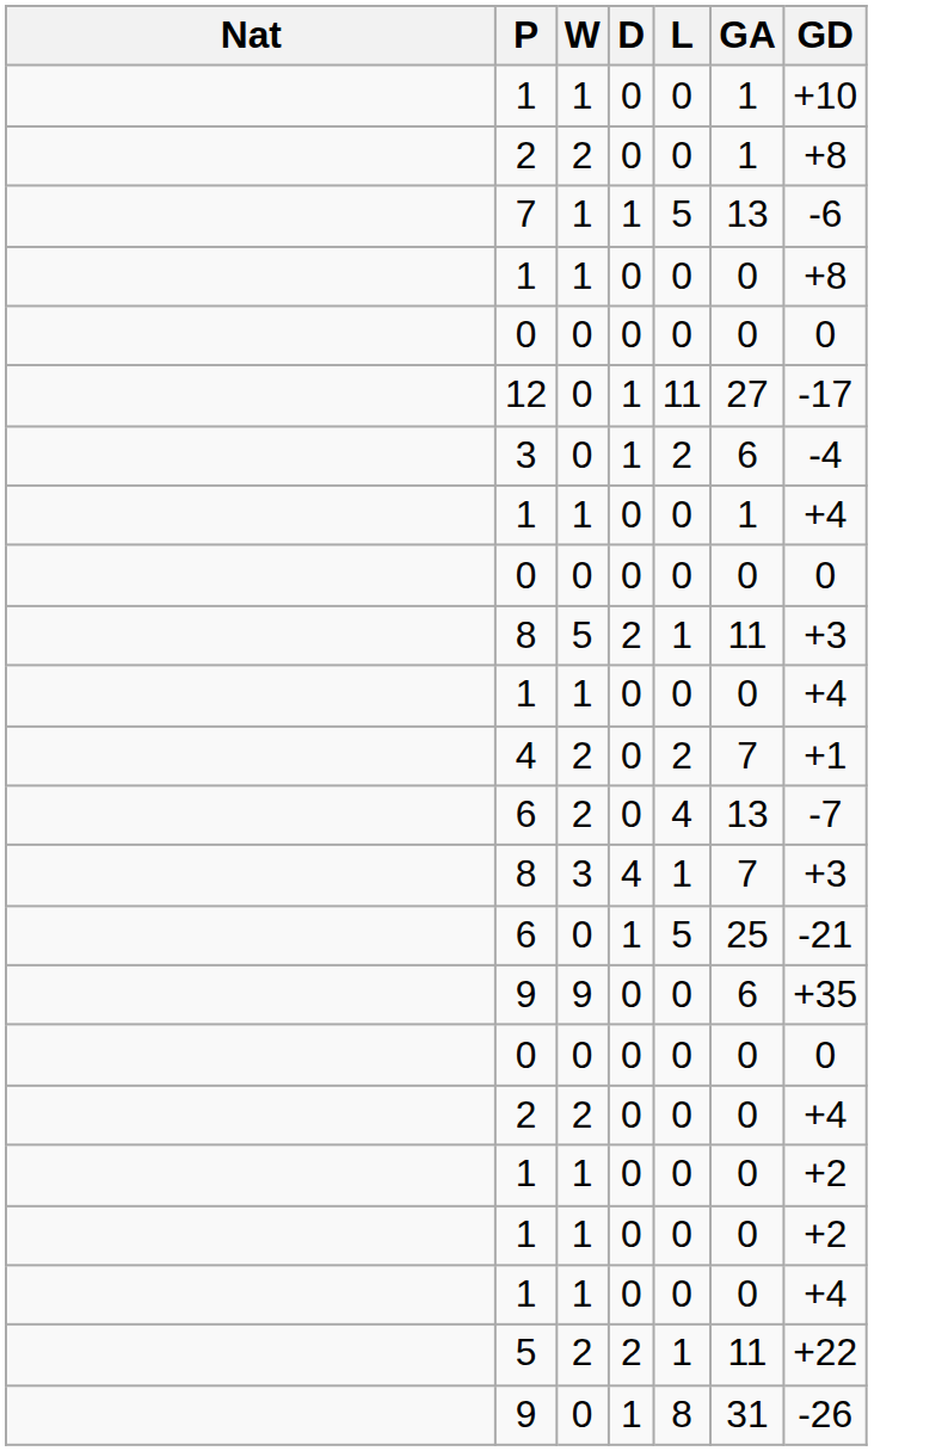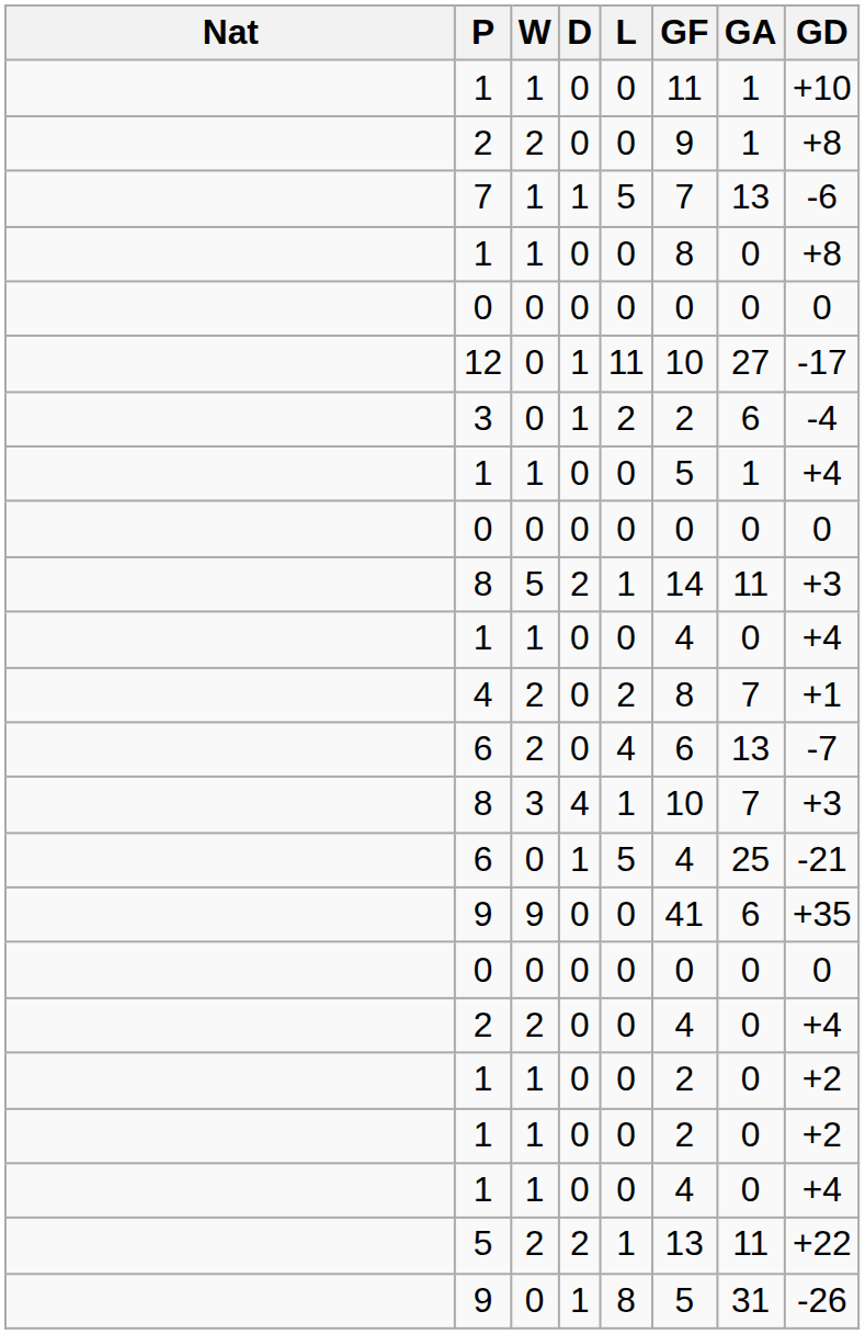+ column: GF | 11 | 9 | 7 | 8 | 0 | 10 | 2 | 5 | 0 | 14 | 4 | 8 | 6 | 10 | 4 | 41 | 0 | 4 | 2 | 2 | 4 | 13 | 5
